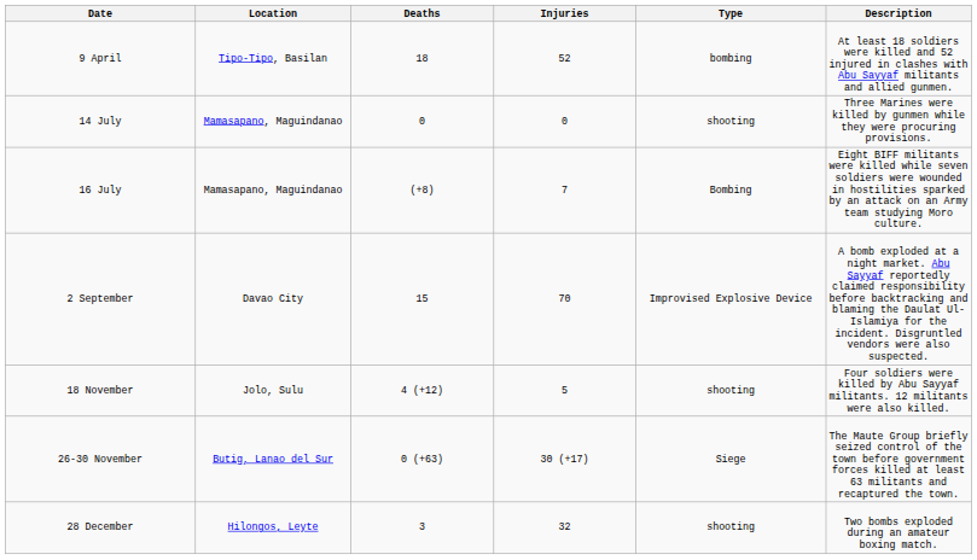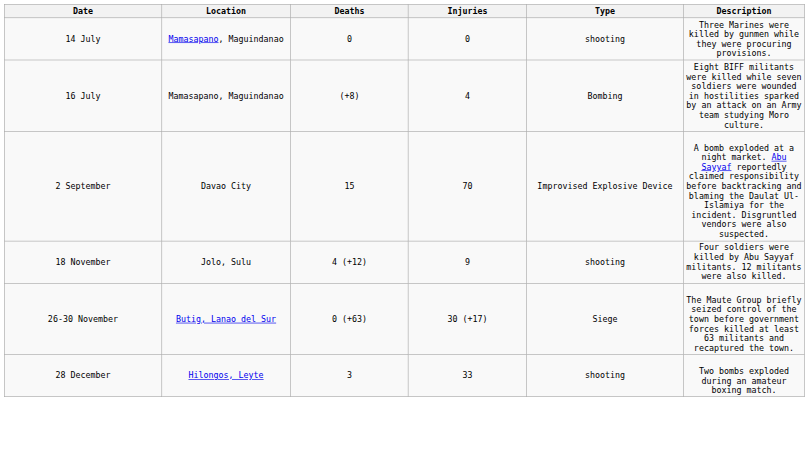- row: 9 April | Tipo-Tipo, Basilan | 18 | 52 | bombing | At least 18 soldiers were killed and 52 injured in clashes with Abu Sayyaf militants and allied gunmen.
16 July | Injuries: 7 -> 4
18 November | Injuries: 5 -> 9
28 December | Injuries: 32 -> 33
